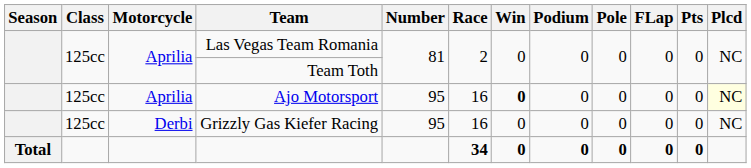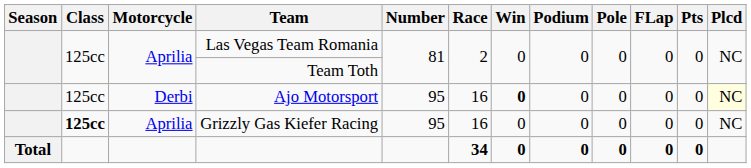Ajo Motorsport | Motorcycle: Aprilia -> Derbi
Grizzly Gas Kiefer Racing | Class: normal -> bold
Grizzly Gas Kiefer Racing | Motorcycle: Derbi -> Aprilia
